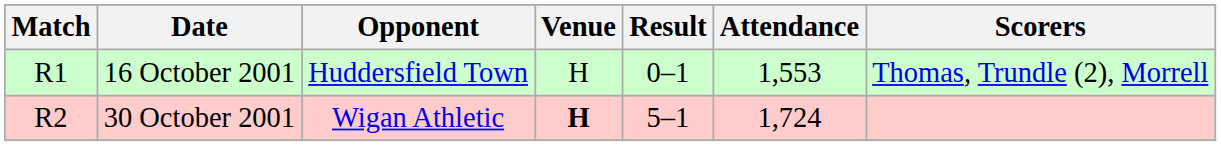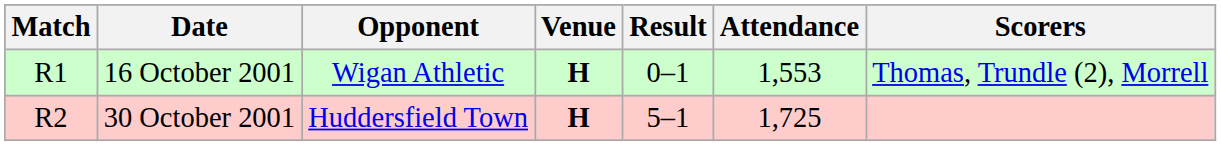16 October 2001 | Opponent: Huddersfield Town -> Wigan Athletic
16 October 2001 | Venue: normal -> bold
30 October 2001 | Opponent: Wigan Athletic -> Huddersfield Town
30 October 2001 | Attendance: 1,724 -> 1,725
